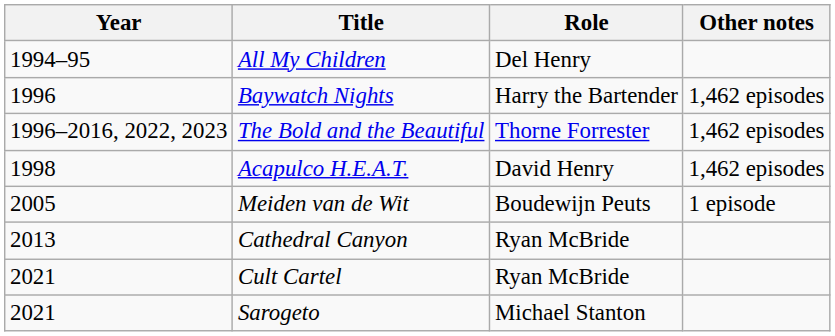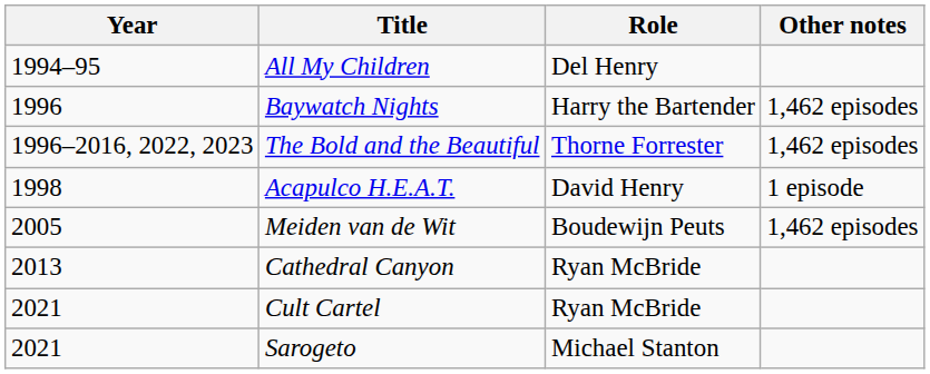Acapulco H.E.A.T. | Other notes: 1,462 episodes -> 1 episode
Meiden van de Wit | Other notes: 1 episode -> 1,462 episodes
